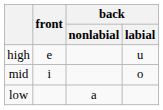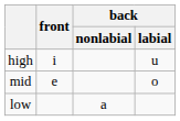high | front: e -> i
mid | front: i -> e
